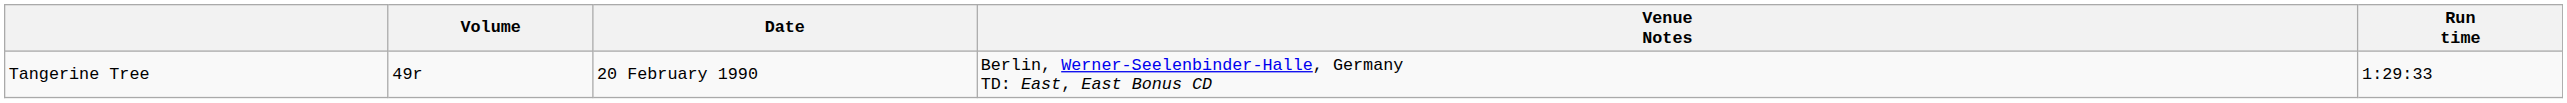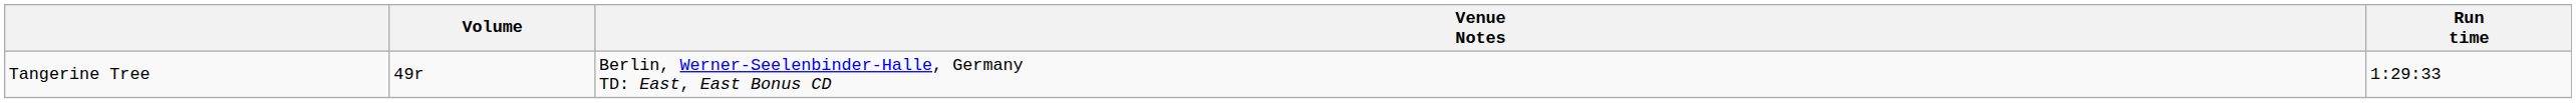- column: Date | 20 February 1990
